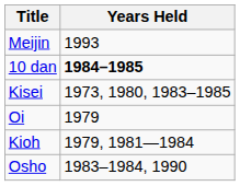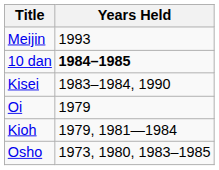Kisei | Years Held: 1973, 1980, 1983–1985 -> 1983–1984, 1990
Osho | Years Held: 1983–1984, 1990 -> 1973, 1980, 1983–1985
